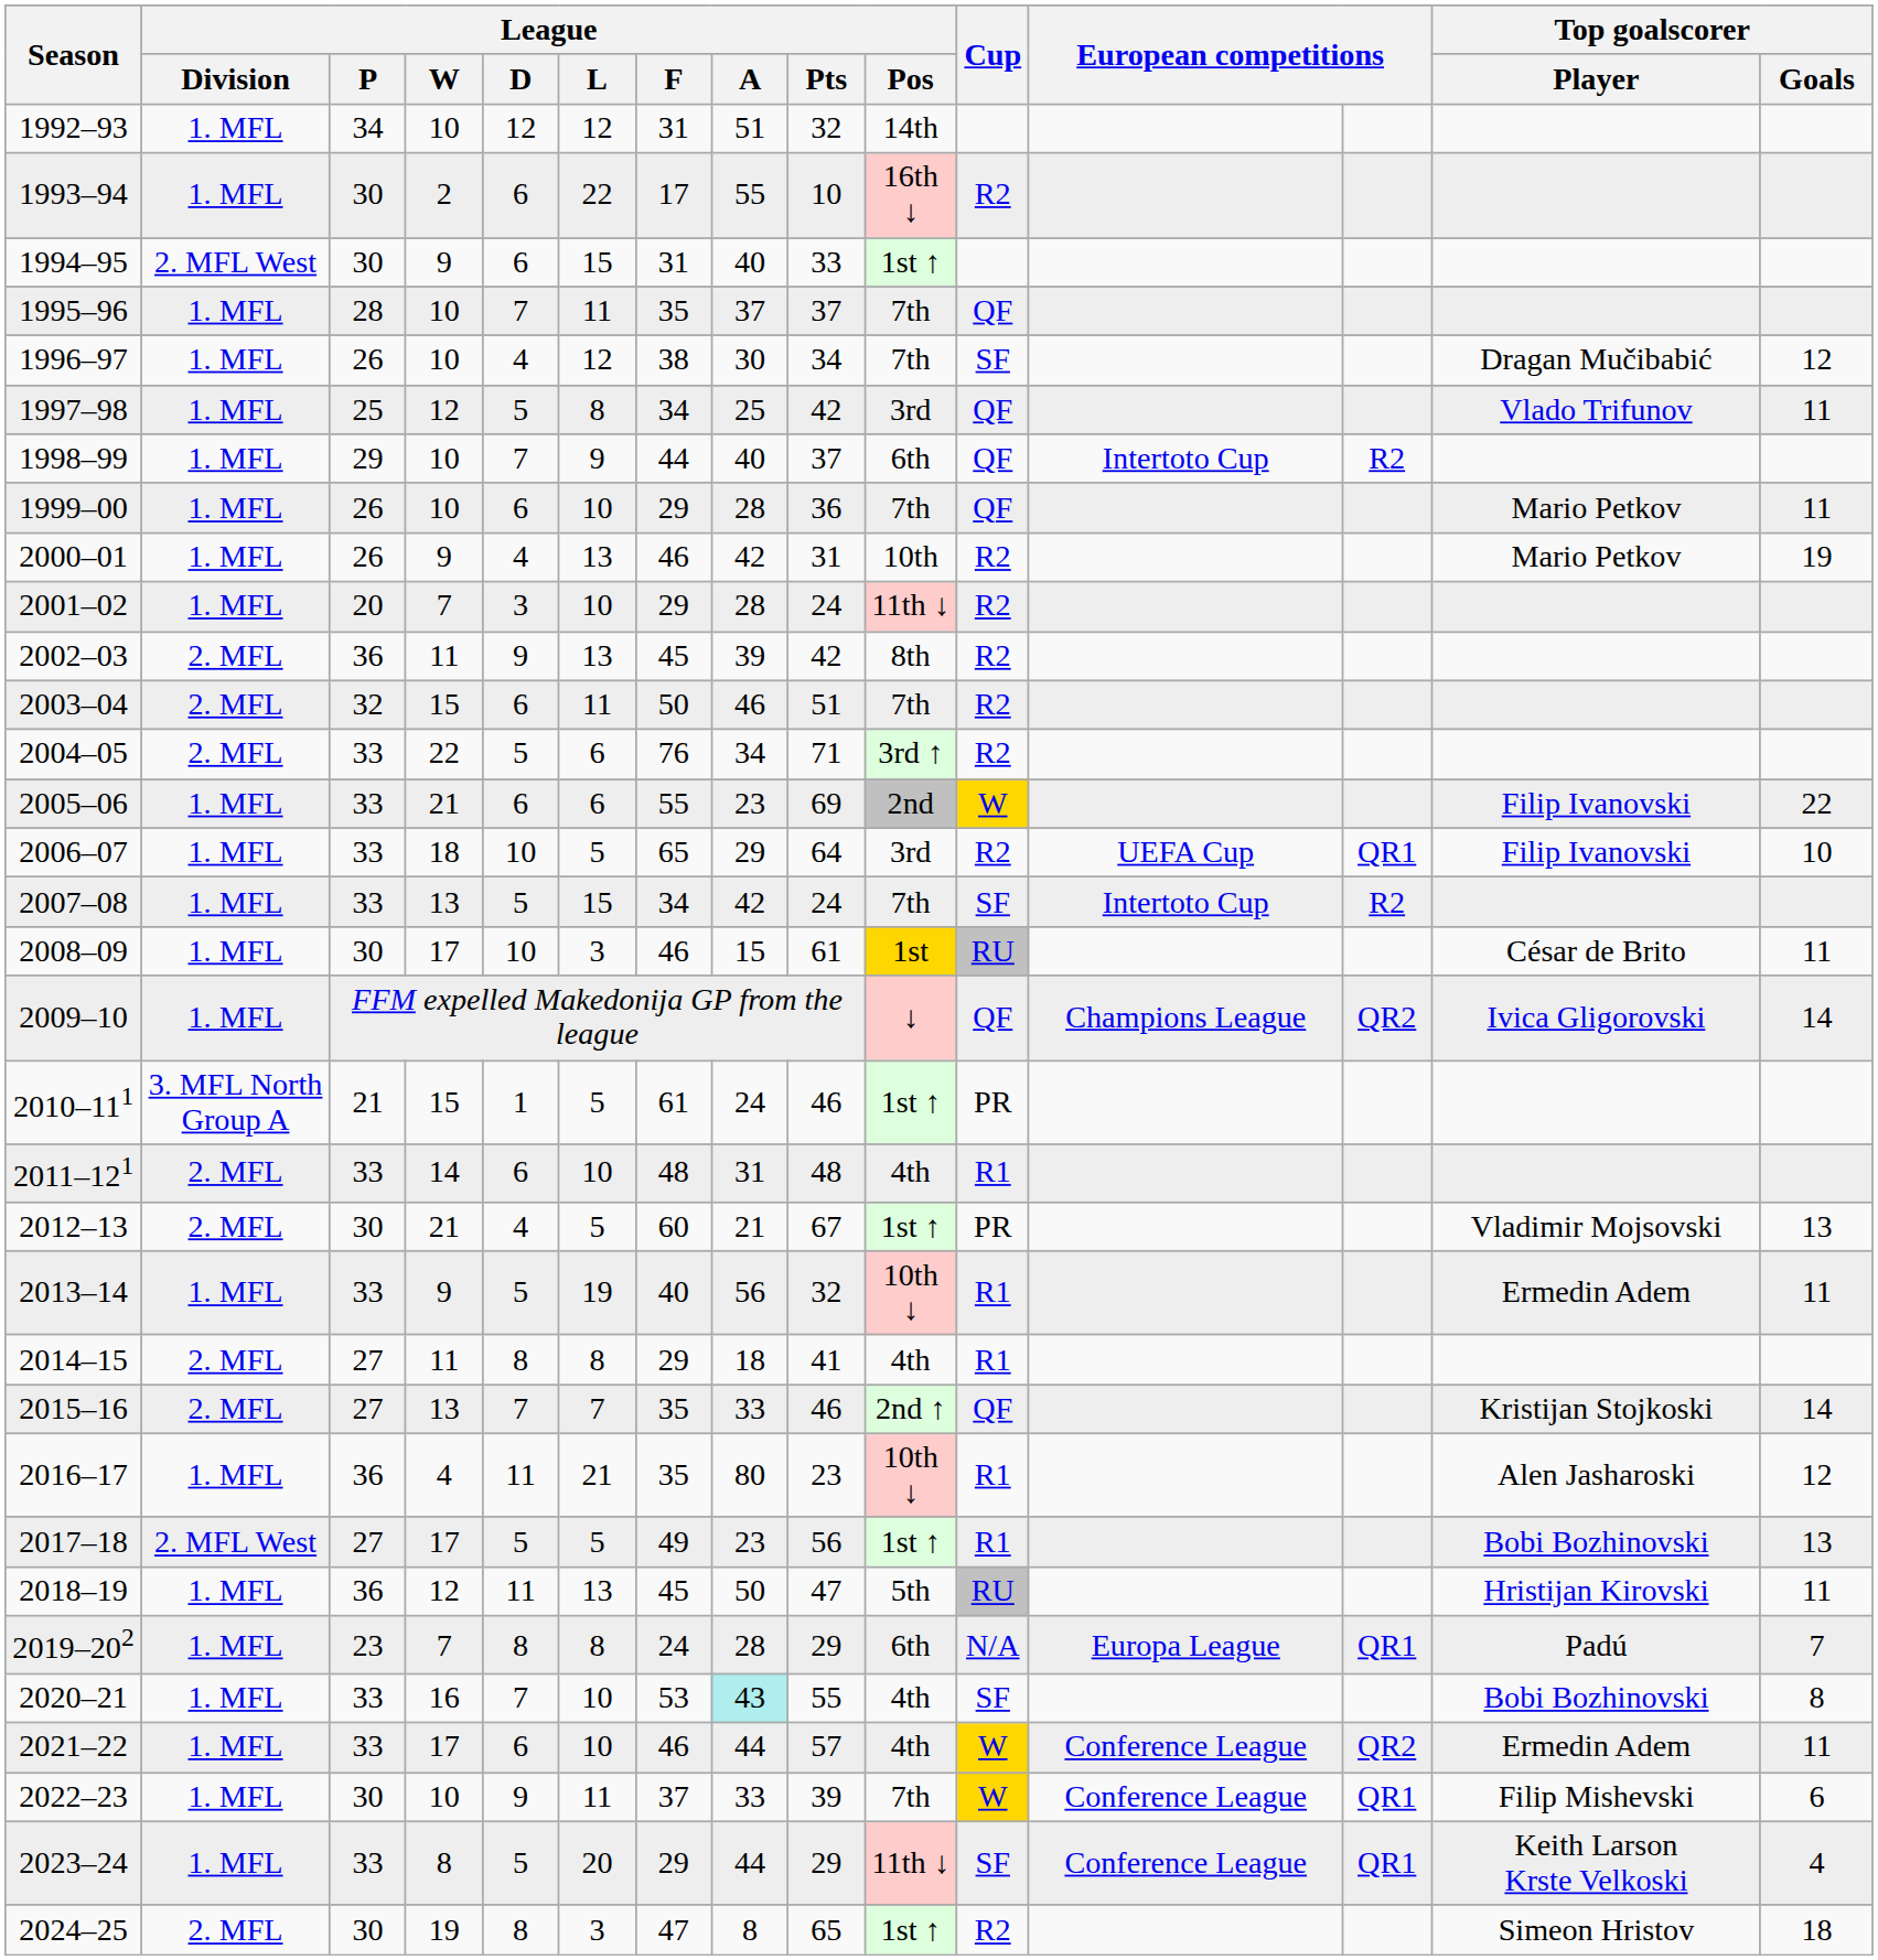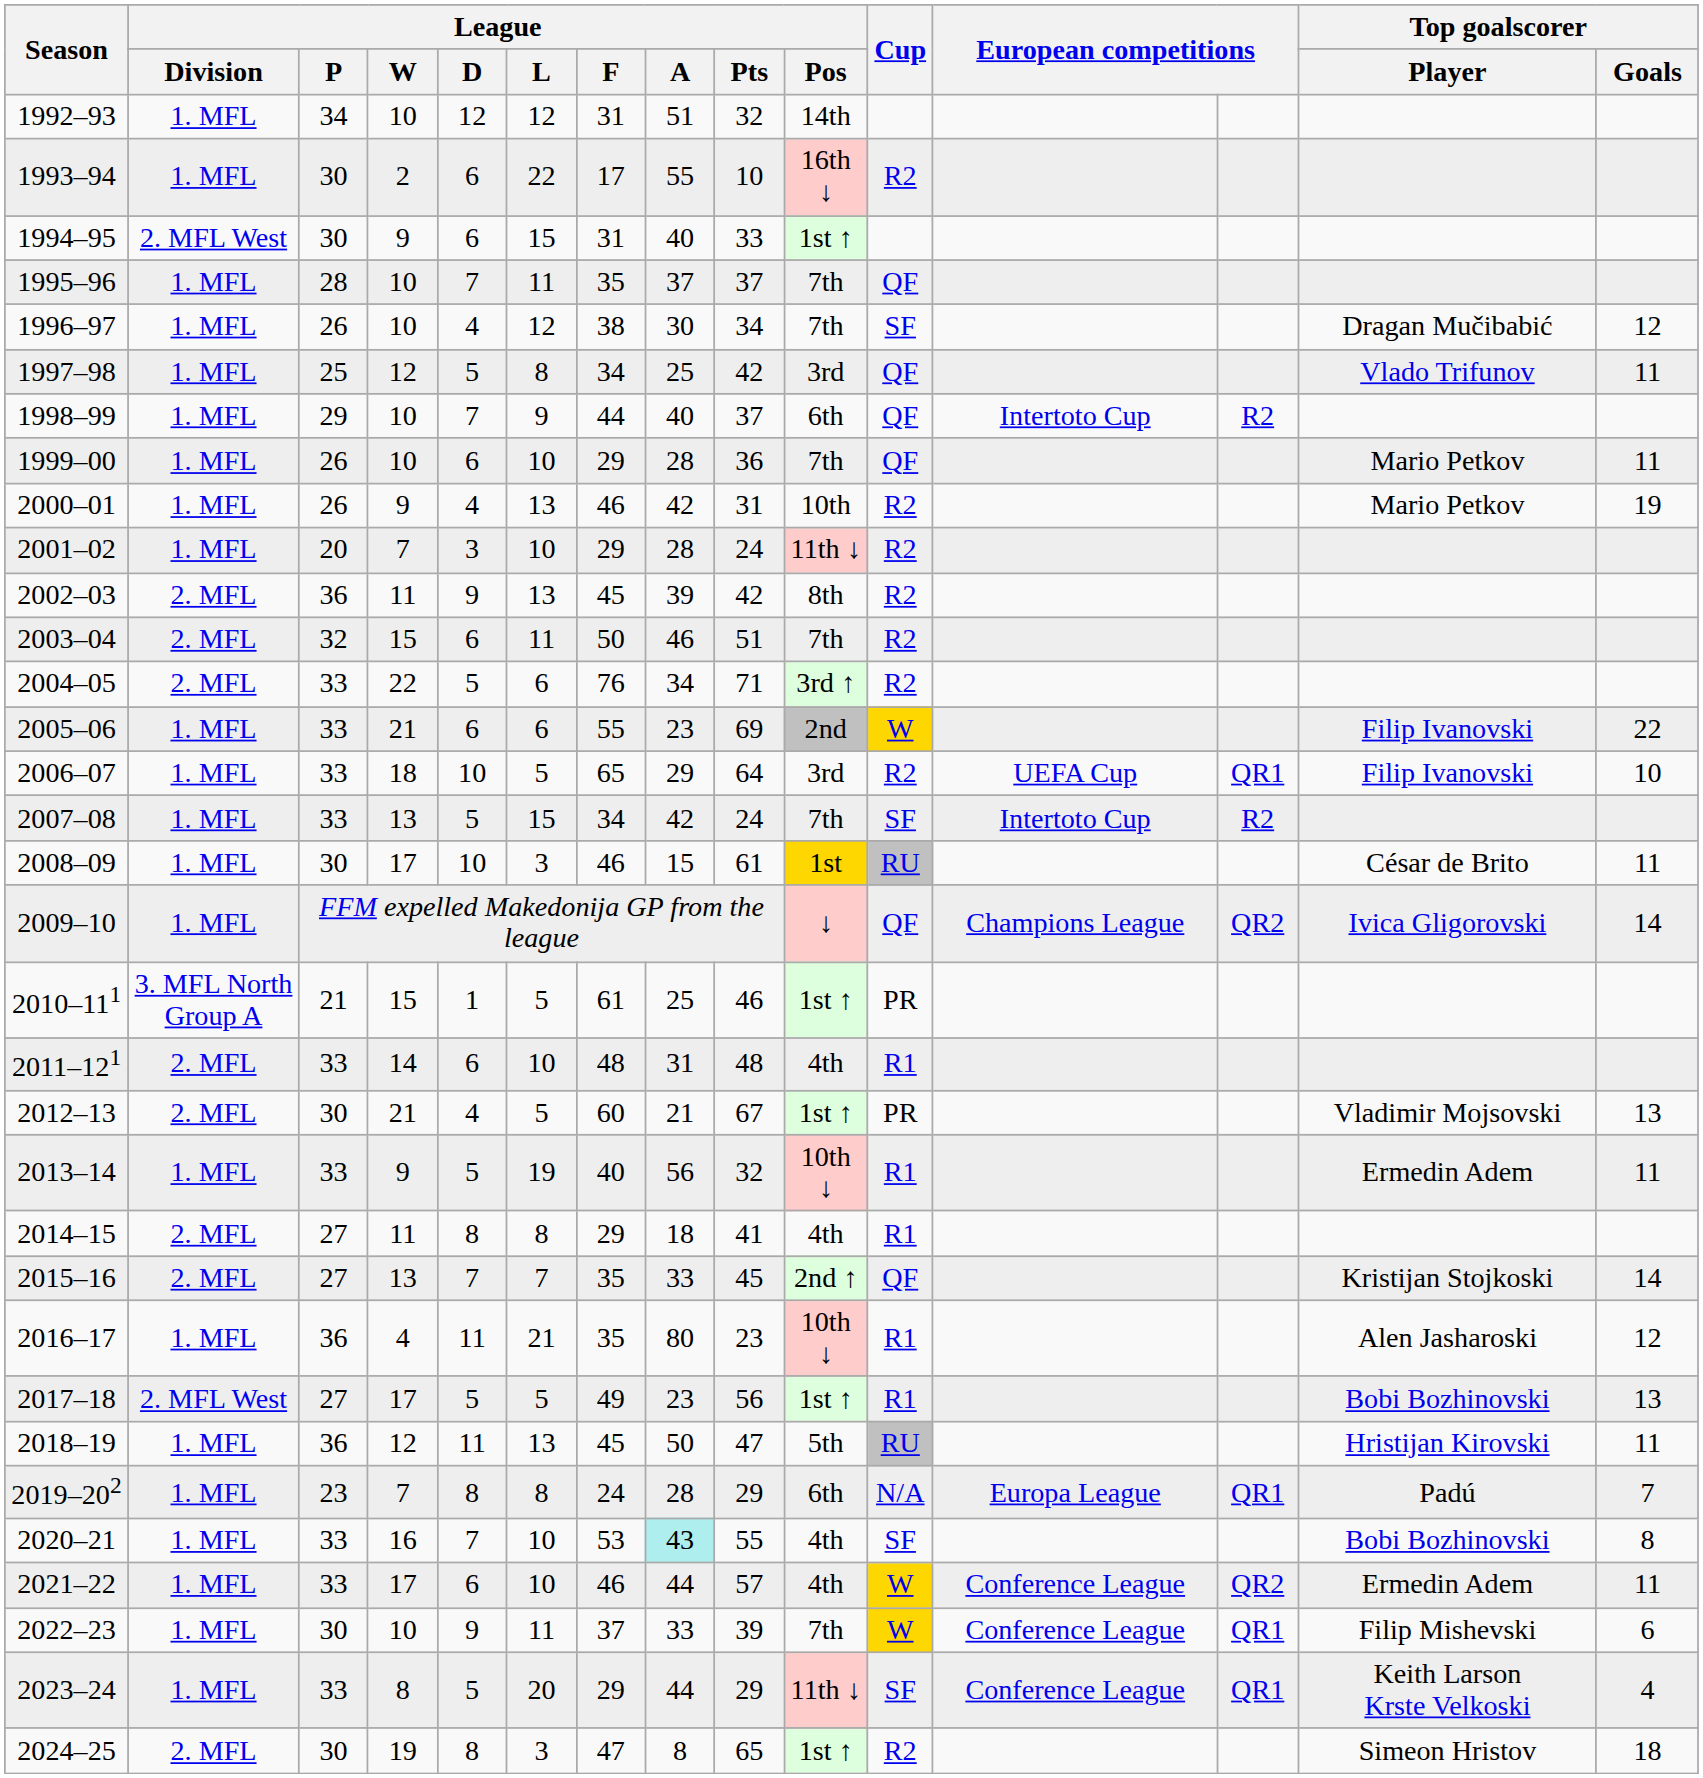2010–111 | League / A: 24 -> 25
2015–16 | League / Pts: 46 -> 45
